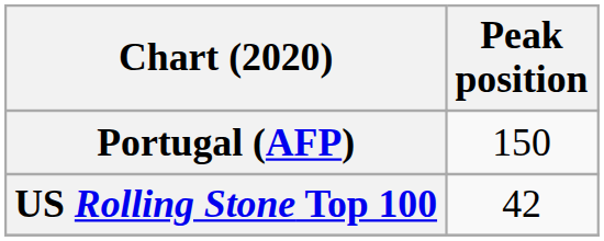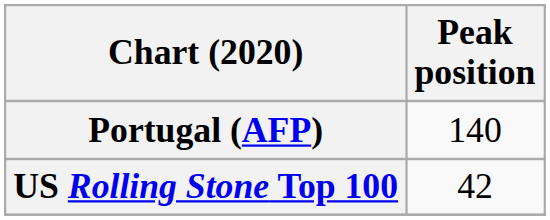Portugal (AFP) | Peak position: 150 -> 140
